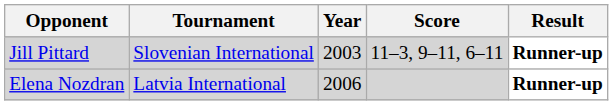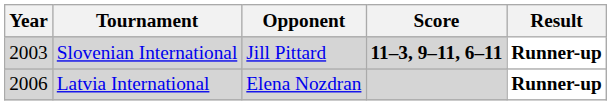columns swapped: Year <-> Opponent
Slovenian International | Score: normal -> bold
